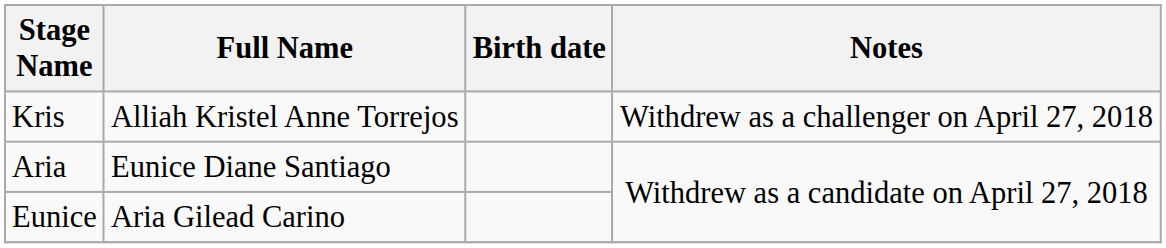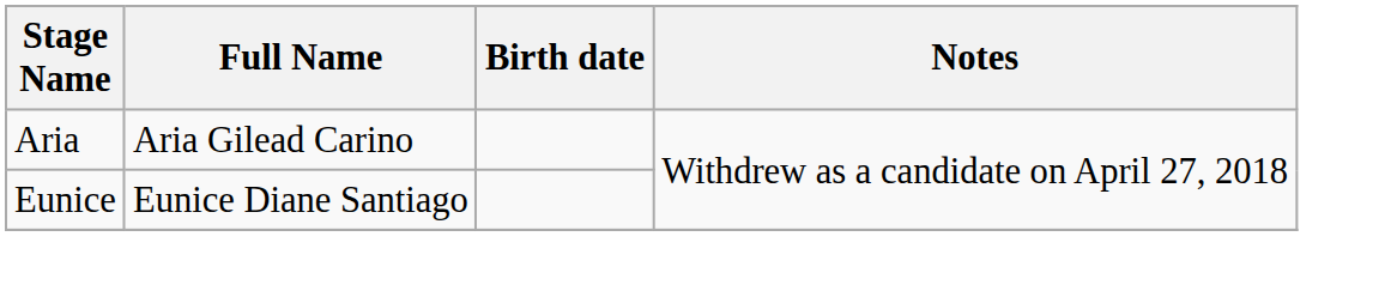- row: Kris | Alliah Kristel Anne Torrejos | Withdrew as a challenger on April 27, 2018
Aria | Full Name: Eunice Diane Santiago -> Aria Gilead Carino
Eunice | Full Name: Aria Gilead Carino -> Eunice Diane Santiago
